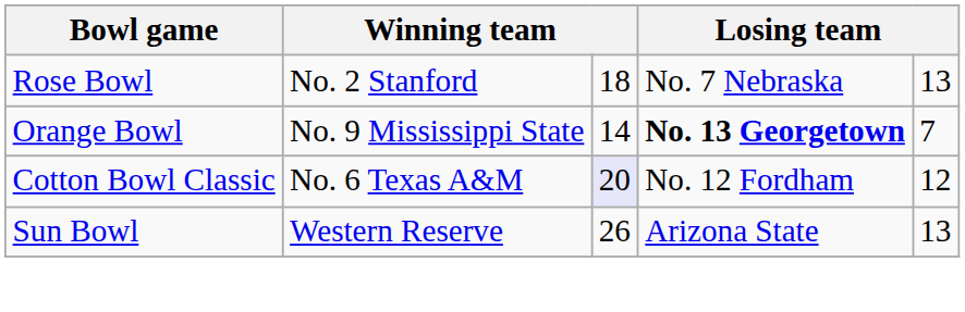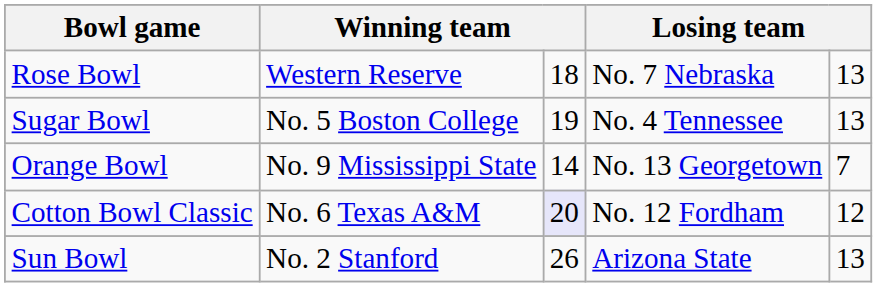Rose Bowl | column 2: No. 2 Stanford -> Western Reserve
+ row: Sugar Bowl | No. 5 Boston College | 19 | No. 4 Tennessee | 13
Orange Bowl | column 4: bold -> normal
Sun Bowl | column 2: Western Reserve -> No. 2 Stanford
